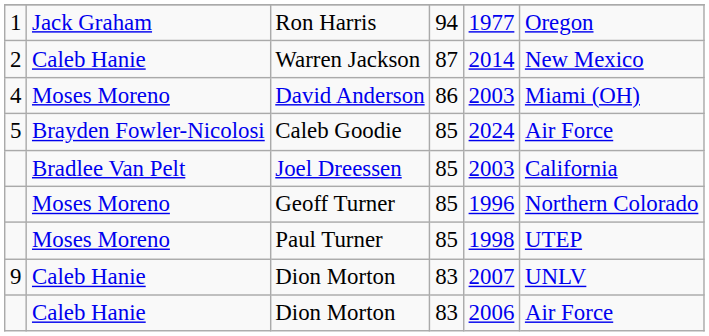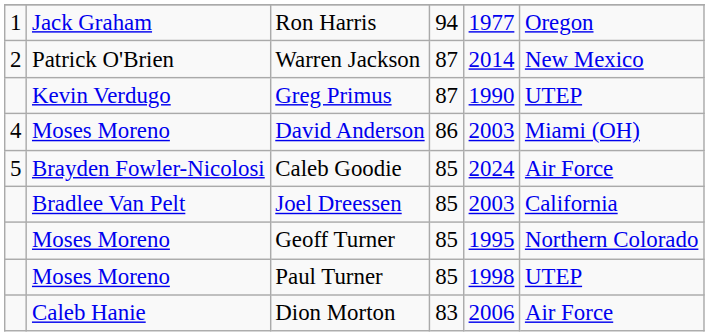Warren Jackson | column 2: Caleb Hanie -> Patrick O'Brien
+ row: Kevin Verdugo | Greg Primus | 87 | 1990 | UTEP
Geoff Turner | column 5: 1996 -> 1995
- row: 9 | Caleb Hanie | Dion Morton | 83 | 2007 | UNLV
